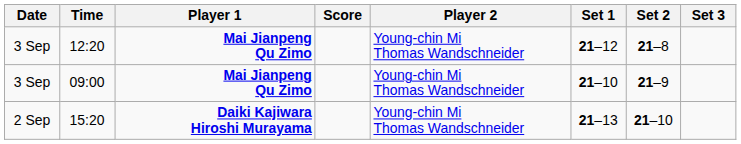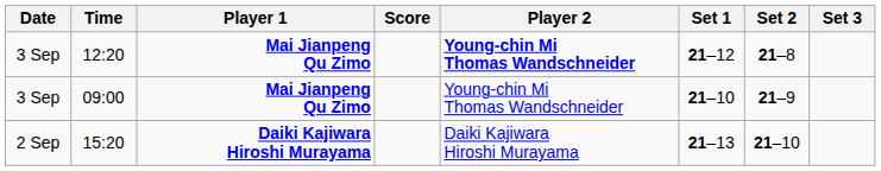12:20 | Player 2: normal -> bold
15:20 | Player 2: Young-chin Mi Thomas Wandschneider -> Daiki Kajiwara Hiroshi Murayama
